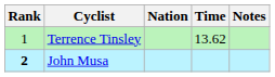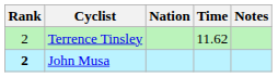Terrence Tinsley | Rank: 1 -> 2
Terrence Tinsley | Time: 13.62 -> 11.62
